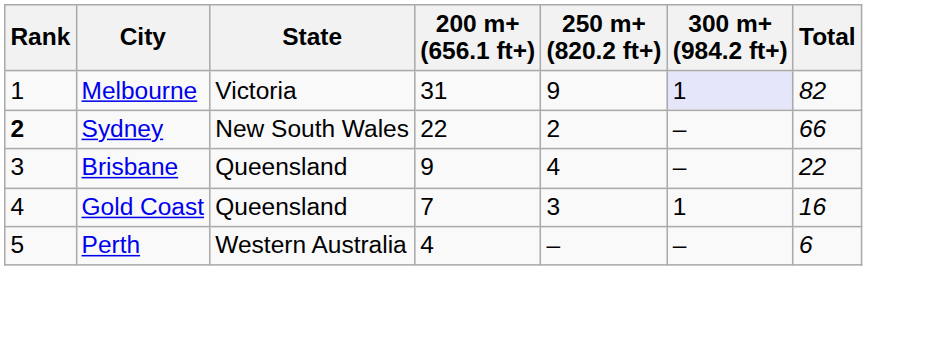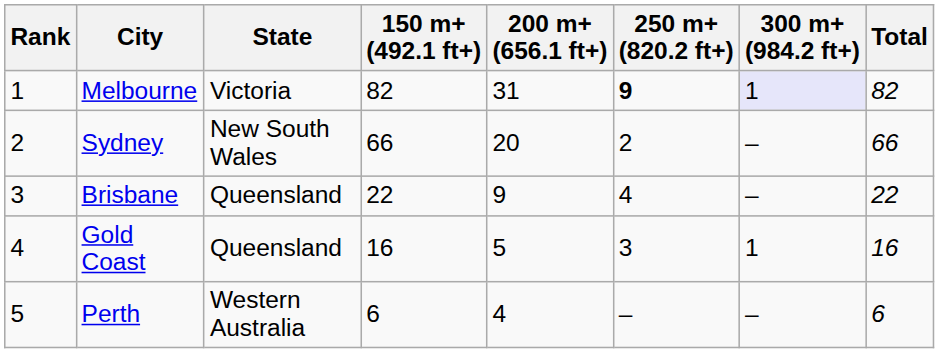+ column: 150 m+ (492.1 ft+) | 82 | 66 | 22 | 16 | 6
Melbourne | 250 m+ (820.2 ft+): normal -> bold
Sydney | Rank: bold -> normal
Sydney | 200 m+ (656.1 ft+): 22 -> 20
Gold Coast | 200 m+ (656.1 ft+): 7 -> 5
